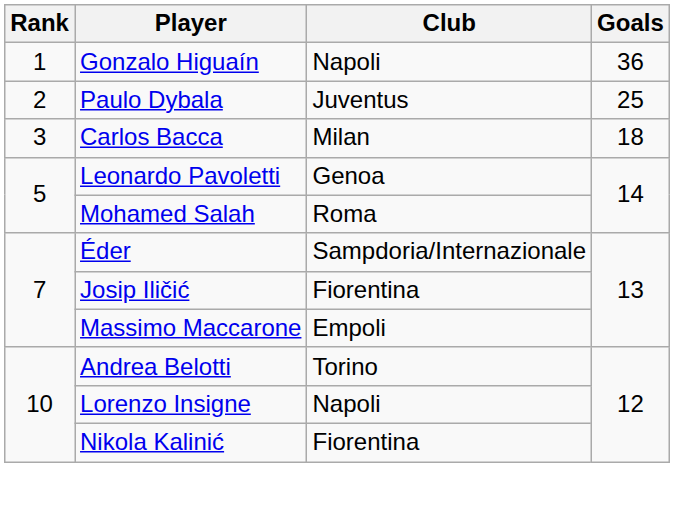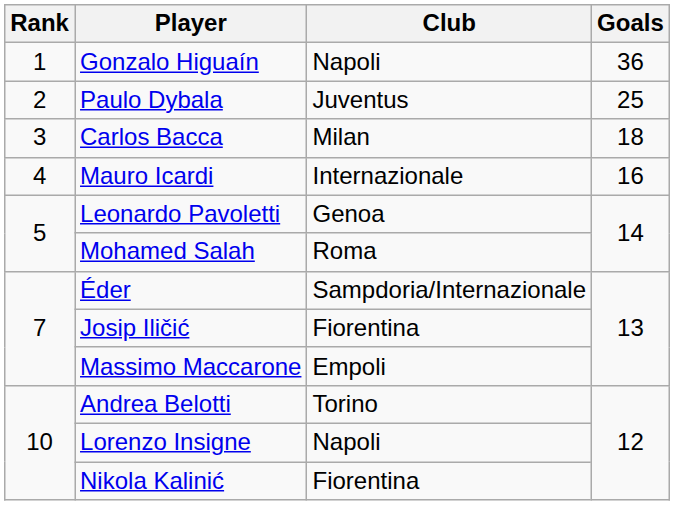+ row: 4 | Mauro Icardi | Internazionale | 16
